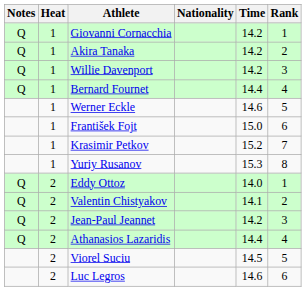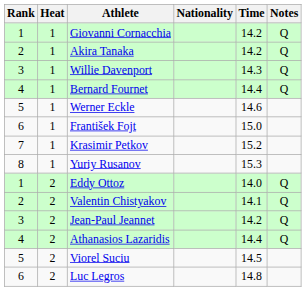columns swapped: Rank <-> Notes
Willie Davenport | Time: 14.2 -> 14.3
Luc Legros | Time: 14.6 -> 14.8
